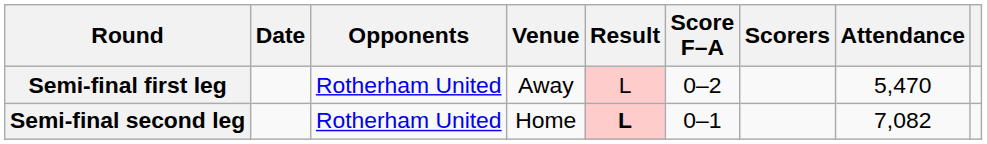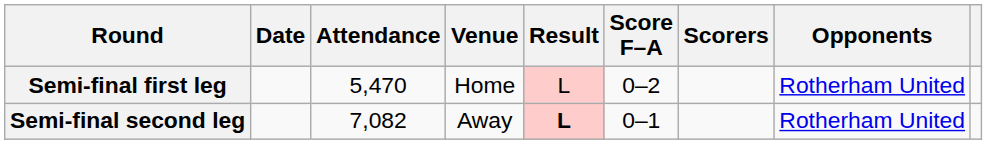columns swapped: Opponents <-> Attendance
Semi-final first leg | Venue: Away -> Home
Semi-final second leg | Venue: Home -> Away
